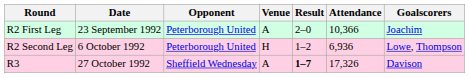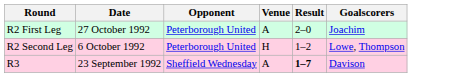- column: Attendance | 10,366 | 6,936 | 17,326
R2 First Leg | Date: 23 September 1992 -> 27 October 1992
R3 | Date: 27 October 1992 -> 23 September 1992
